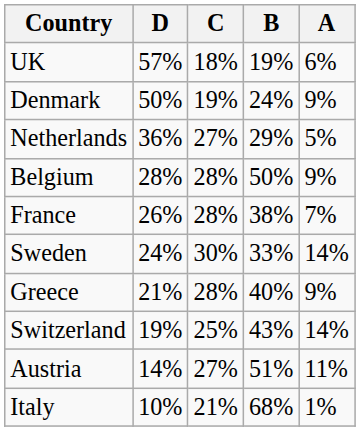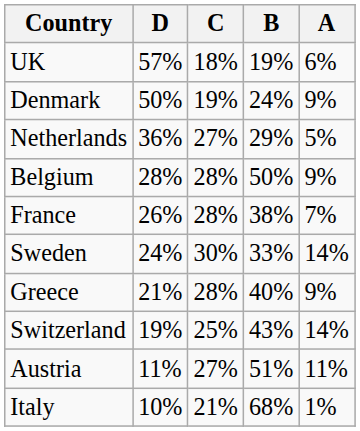Austria | D: 14% -> 11%
